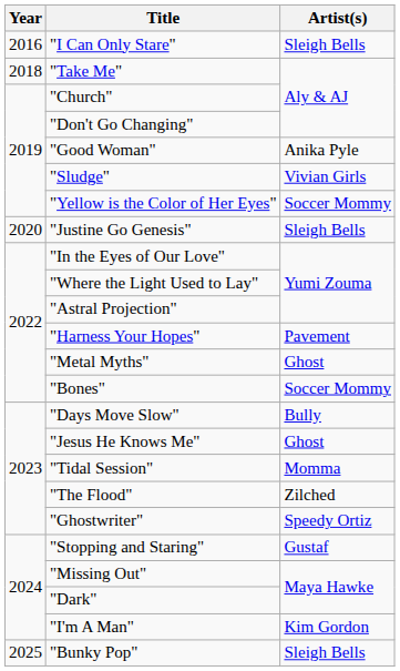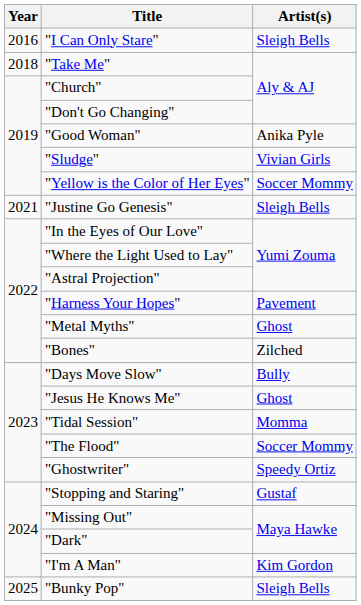"Justine Go Genesis" | Year: 2020 -> 2021
"Bones" | Artist(s): Soccer Mommy -> Zilched
"The Flood" | Artist(s): Zilched -> Soccer Mommy
